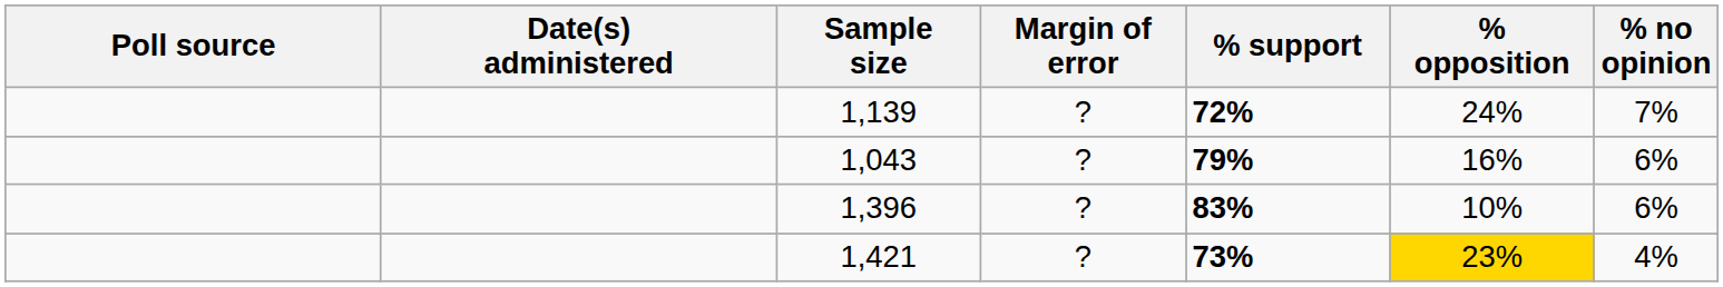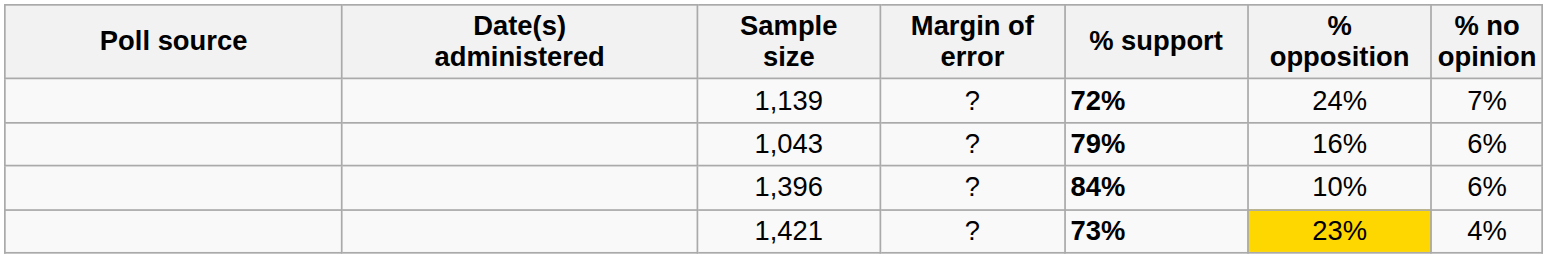1,396 | % support: 83% -> 84%
